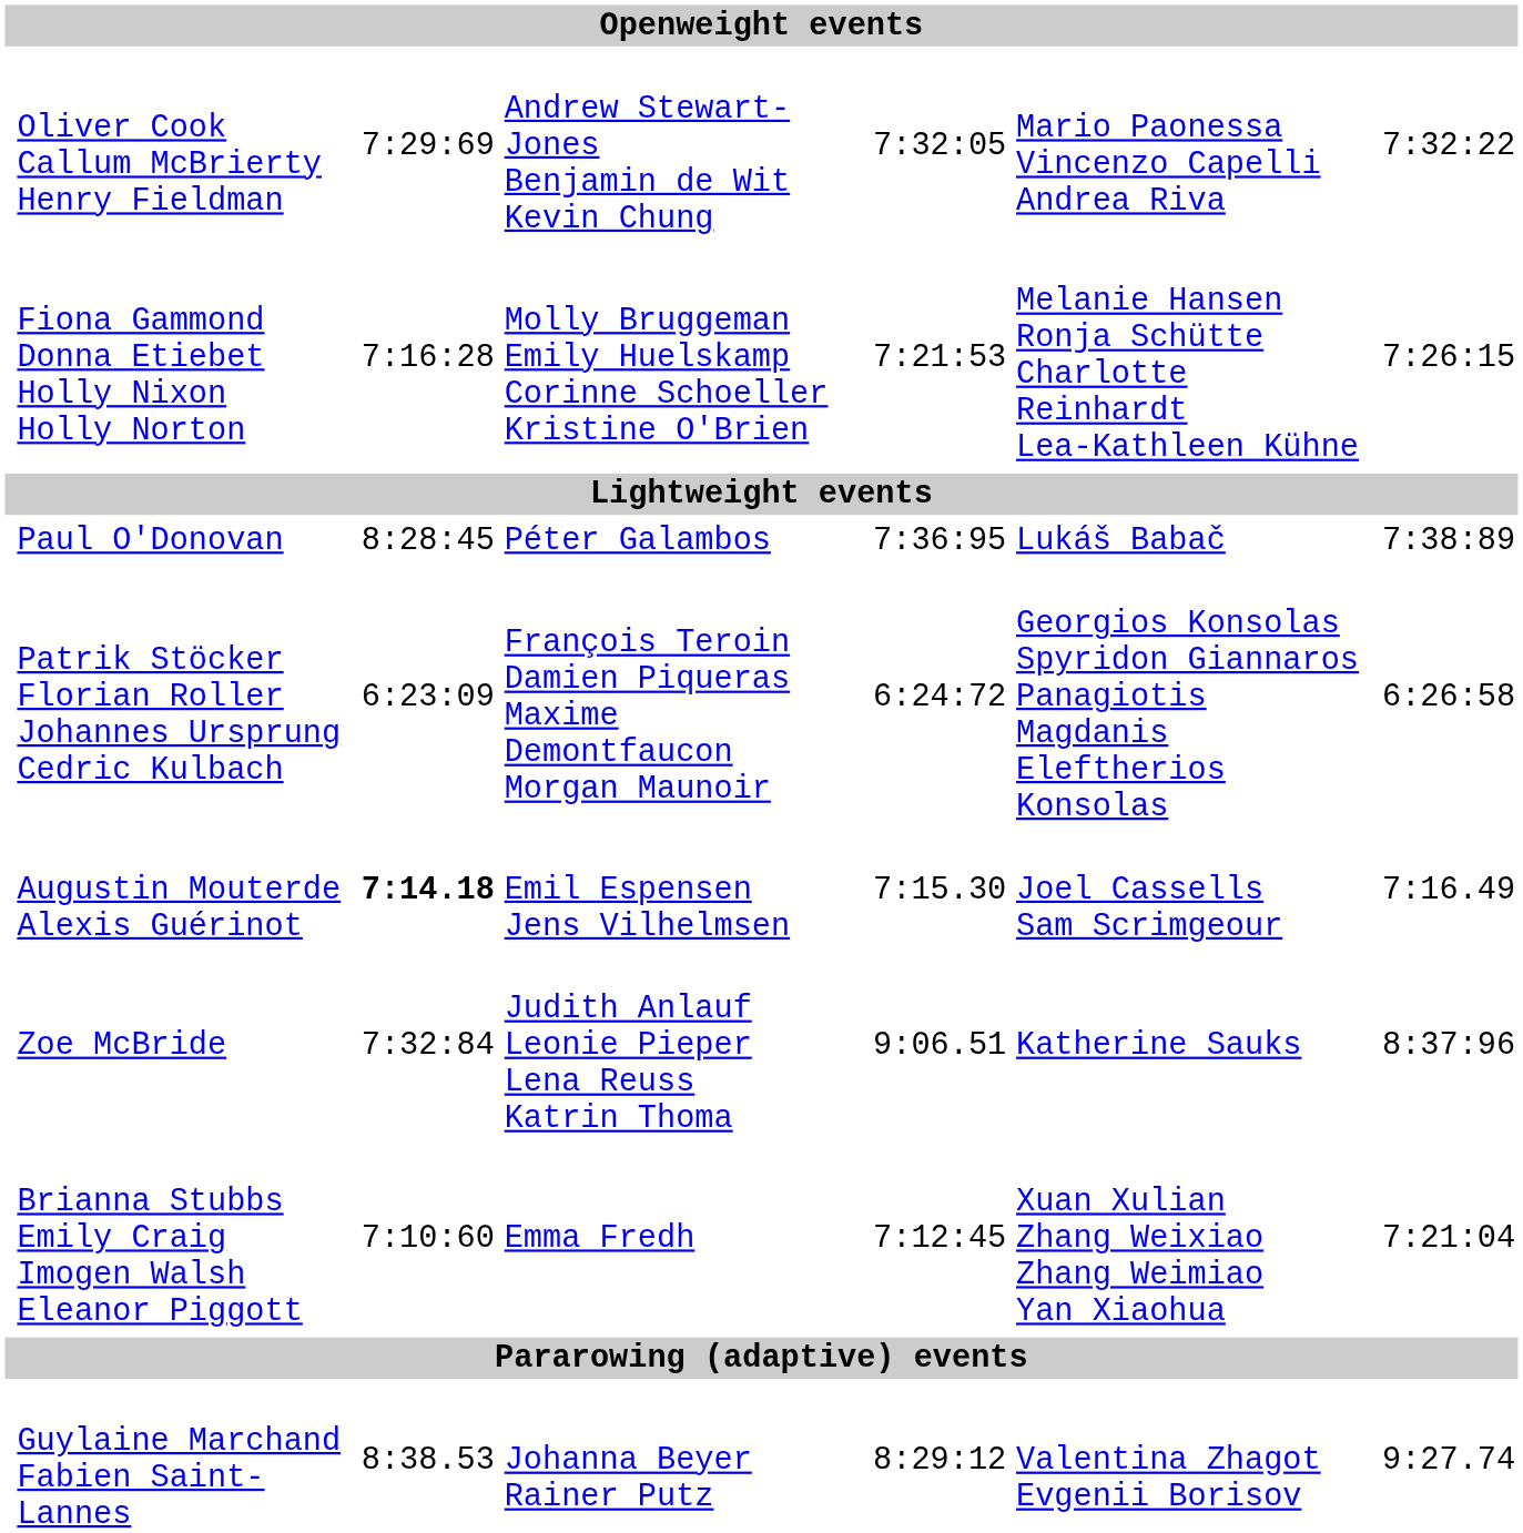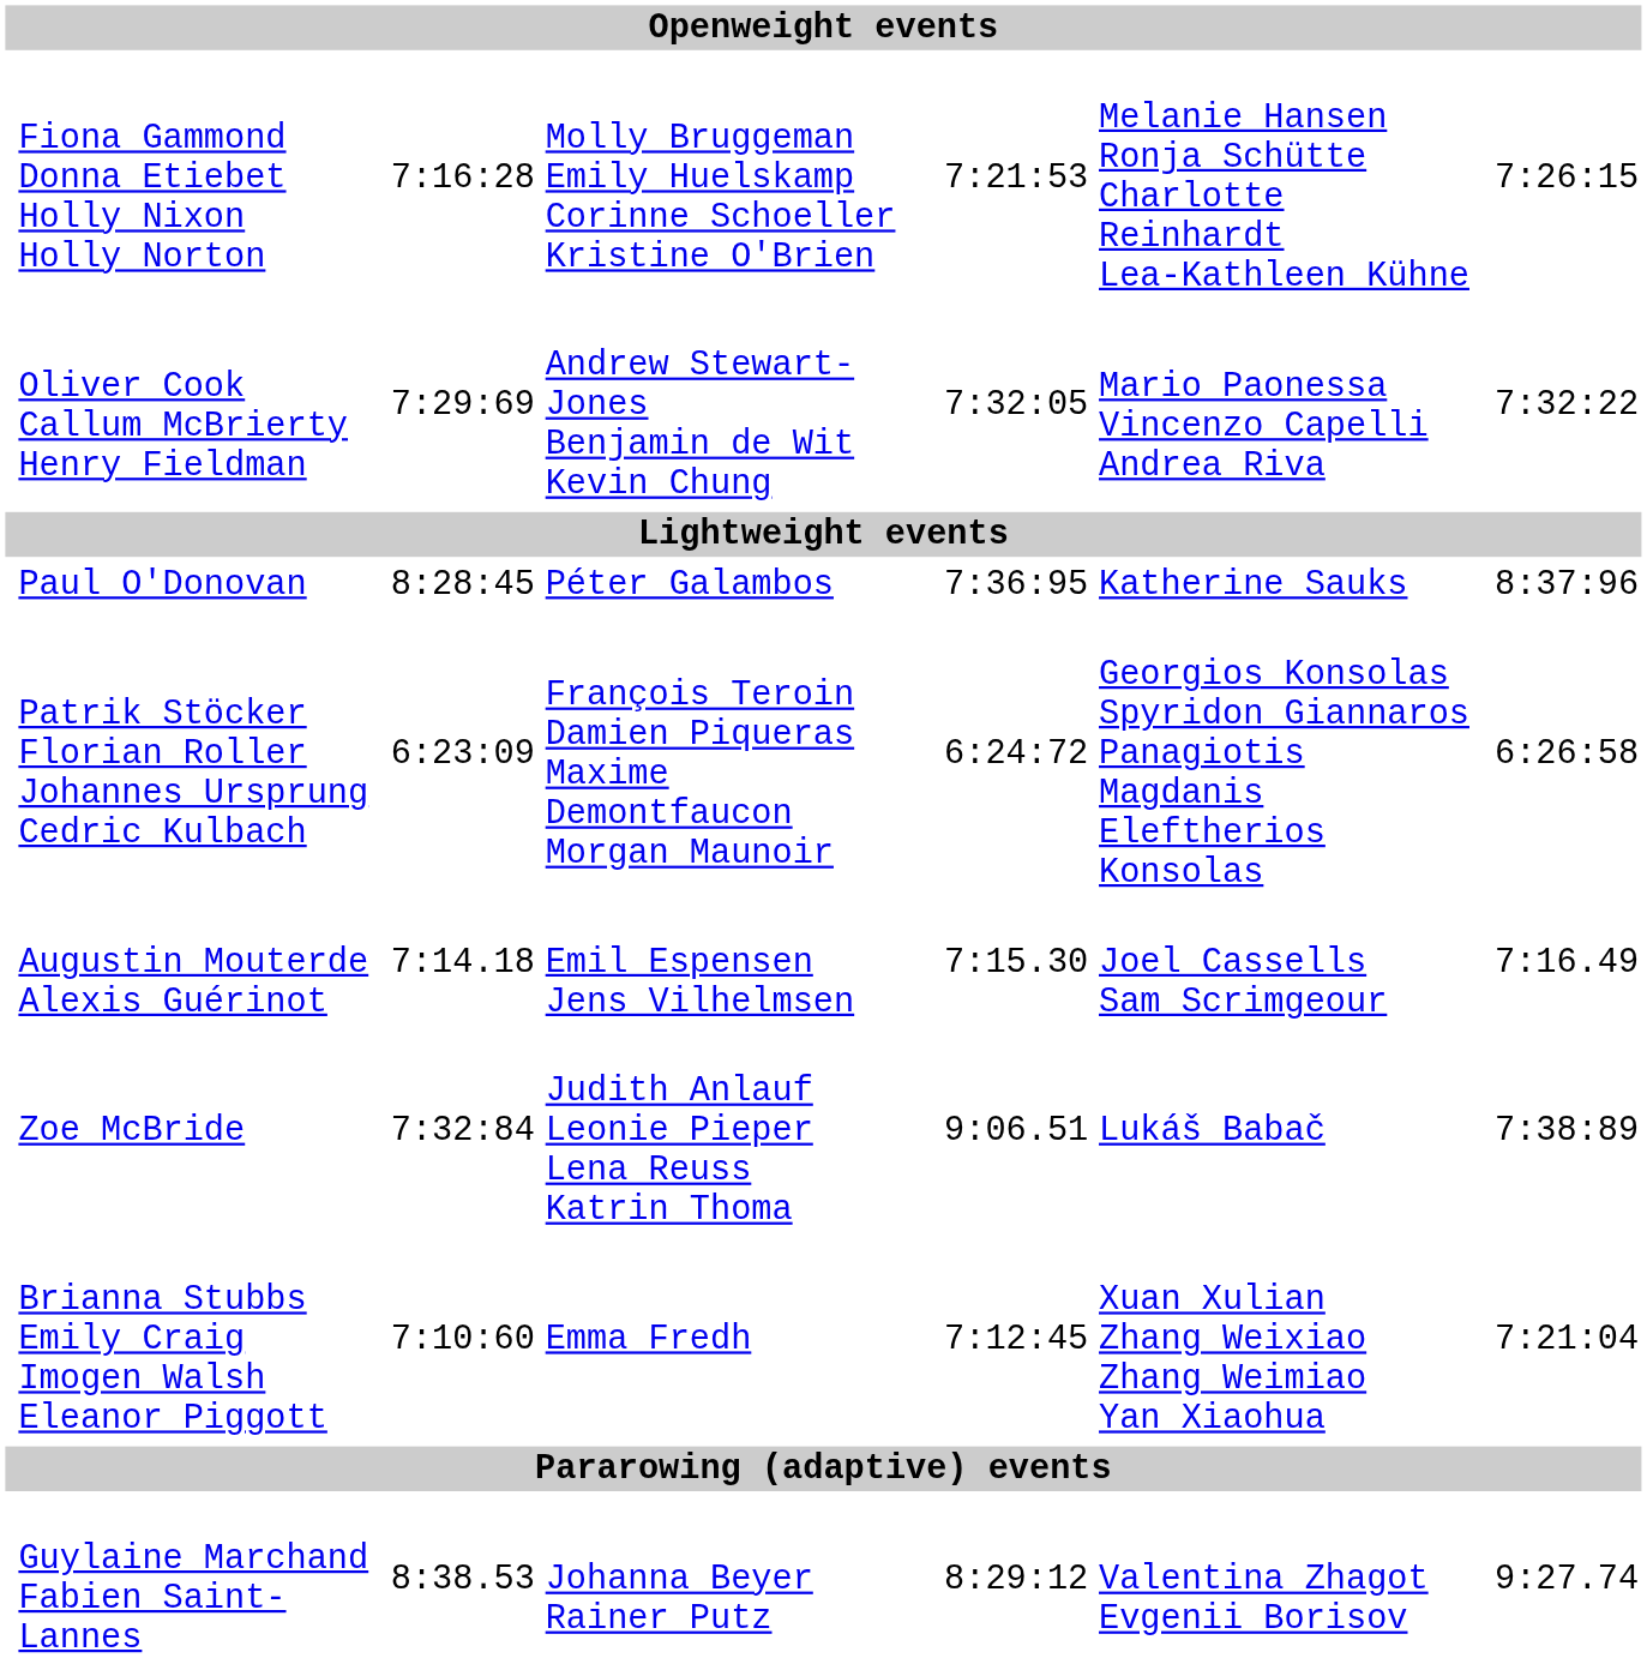rows swapped: Oliver Cook Callum McBrierty Henry Fieldman <-> Fiona Gammond Donna Etiebet Holly Nixon Holly Norton
Paul O'Donovan | column 6: Lukáš Babač -> Katherine Sauks
Paul O'Donovan | column 7: 7:38:89 -> 8:37:96
Augustin Mouterde Alexis Guérinot | column 3: bold -> normal
Zoe McBride | column 6: Katherine Sauks -> Lukáš Babač
Zoe McBride | column 7: 8:37:96 -> 7:38:89
